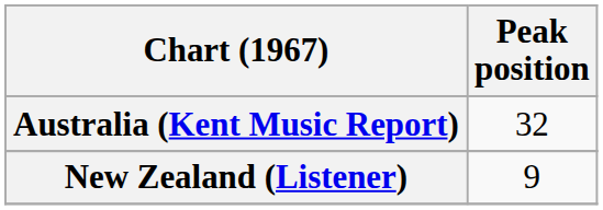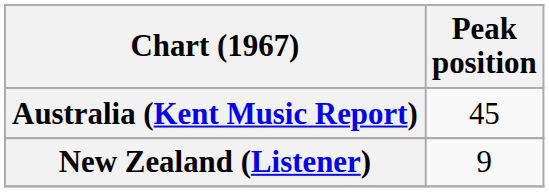Australia (Kent Music Report) | Peak position: 32 -> 45
